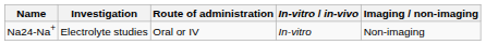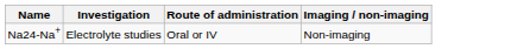- column: In-vitro / in-vivo | In-vitro
